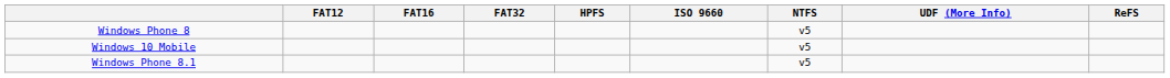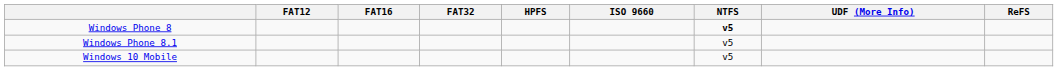Windows Phone 8 | NTFS: normal -> bold
rows swapped: Windows Phone 8.1 <-> Windows 10 Mobile
